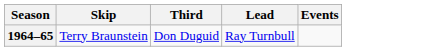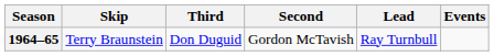+ column: Second | Gordon McTavish
